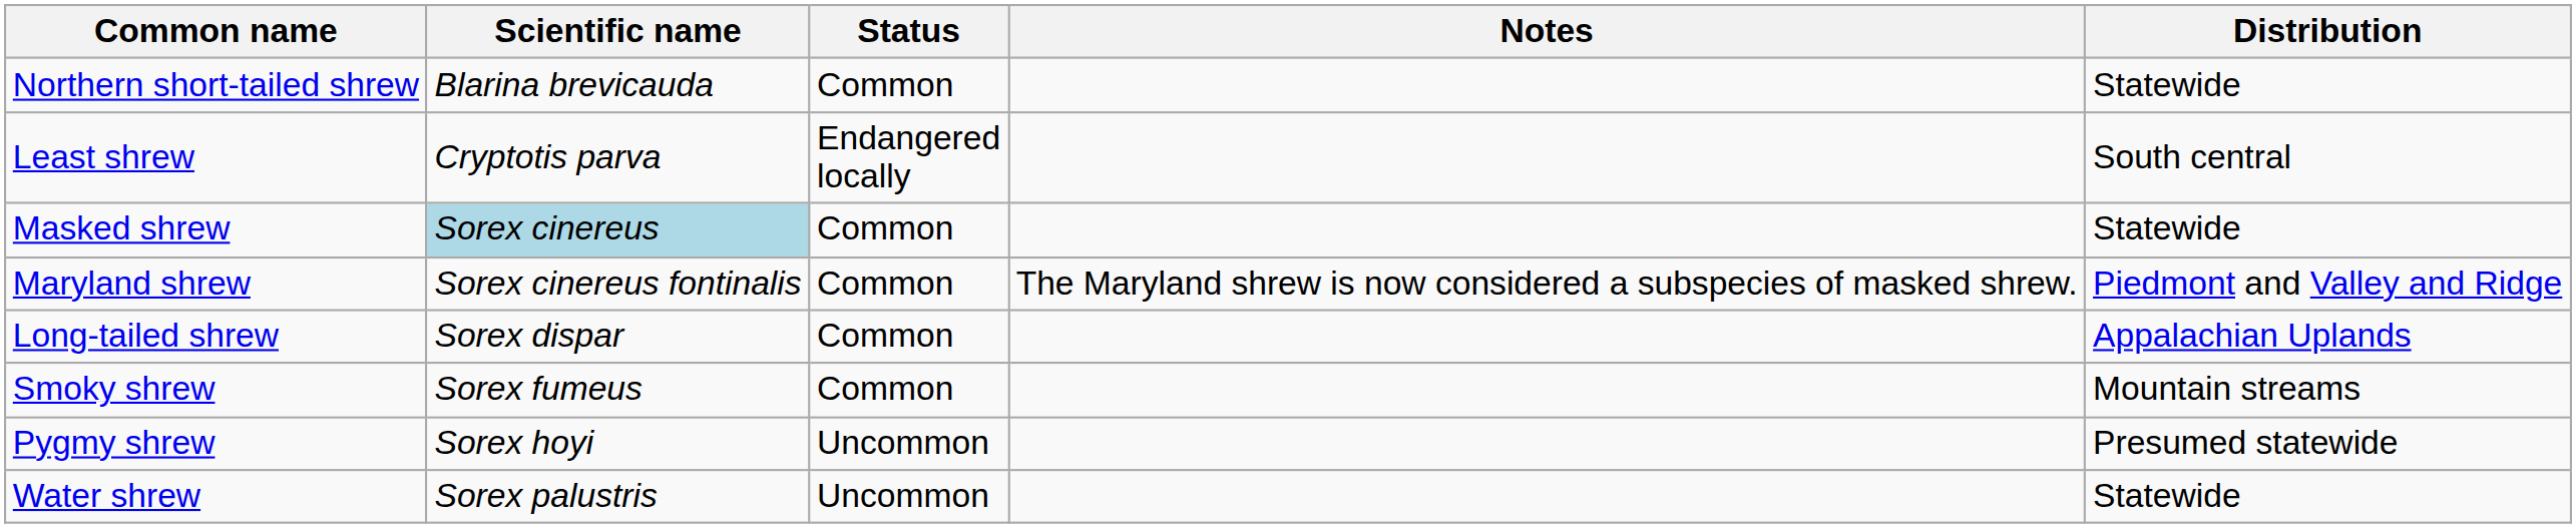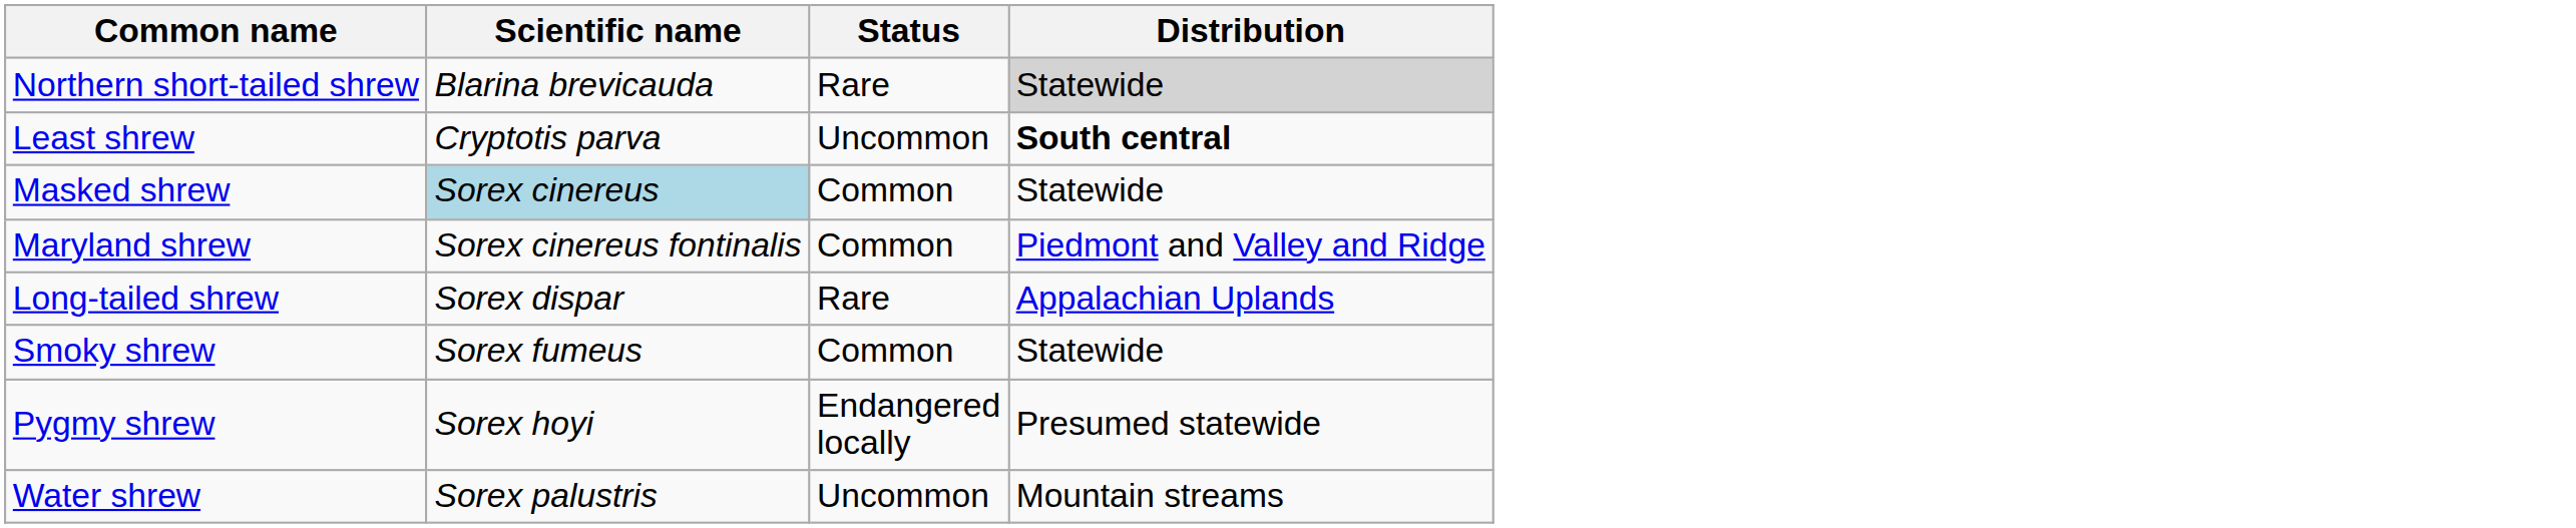- column: Notes | The Maryland shrew is now considered a subspecies of masked shrew.
Northern short-tailed shrew | Status: Common -> Rare
Northern short-tailed shrew | Distribution: no background -> lightgrey background
Least shrew | Status: Endangered locally -> Uncommon
Least shrew | Distribution: normal -> bold
Long-tailed shrew | Status: Common -> Rare
Smoky shrew | Distribution: Mountain streams -> Statewide
Pygmy shrew | Status: Uncommon -> Endangered locally
Water shrew | Distribution: Statewide -> Mountain streams
